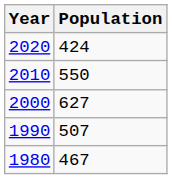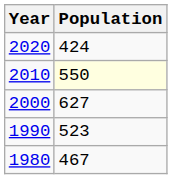2010 | Population: no background -> lightyellow background
1990 | Population: 507 -> 523
